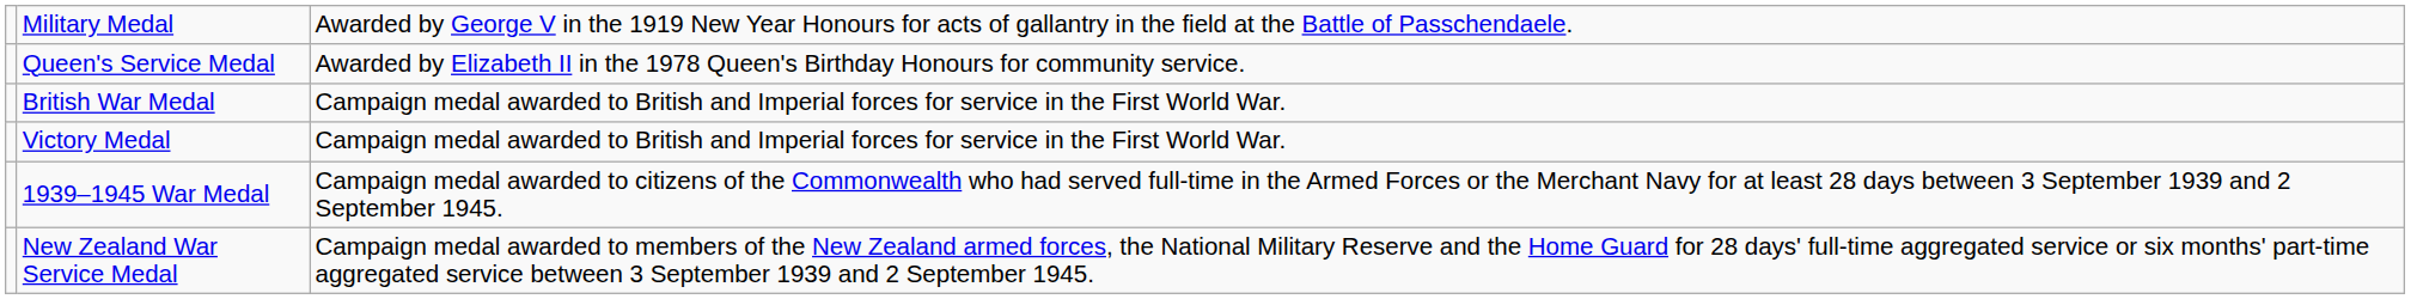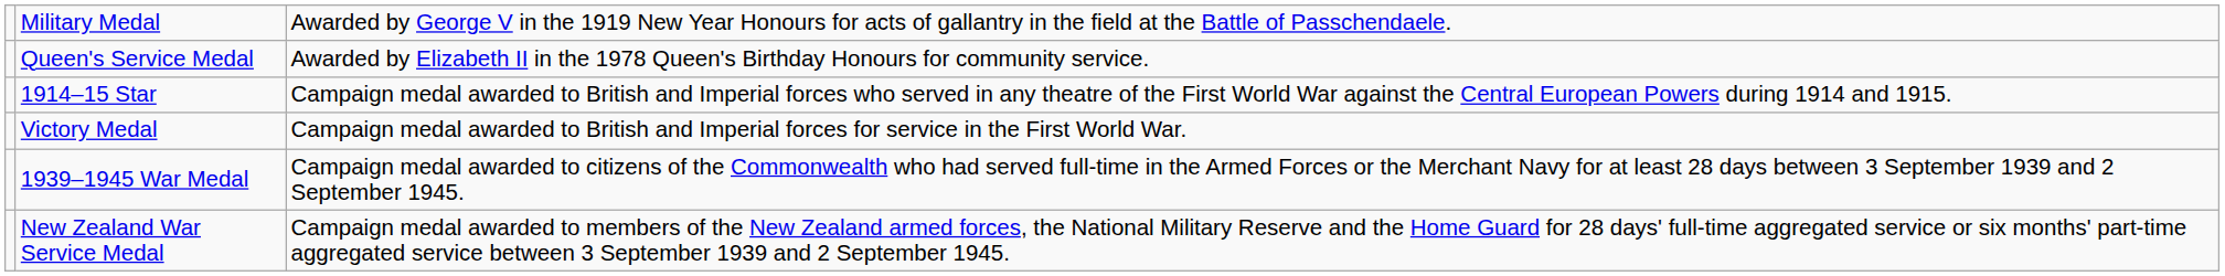+ row: 1914–15 Star | Campaign medal awarded to British and Imperial forces who served in any theatre of the First World War against the Central European Powers during 1914 and 1915.
- row: British War Medal | Campaign medal awarded to British and Imperial forces for service in the First World War.
